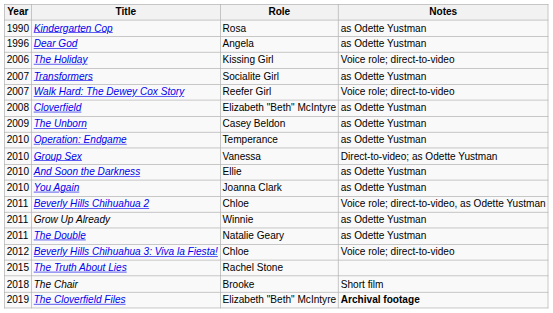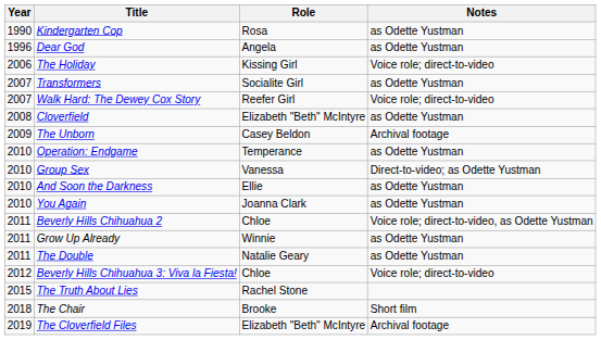The Unborn | Notes: as Odette Yustman -> Archival footage
The Cloverfield Files | Notes: bold -> normal
